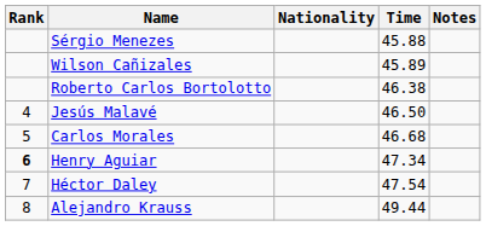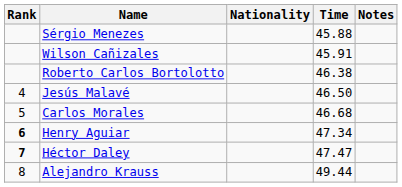Wilson Cañizales | Time: 45.89 -> 45.91
Héctor Daley | Rank: normal -> bold
Héctor Daley | Time: 47.54 -> 47.47
